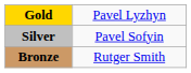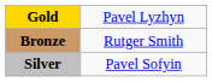rows swapped: Silver <-> Bronze
